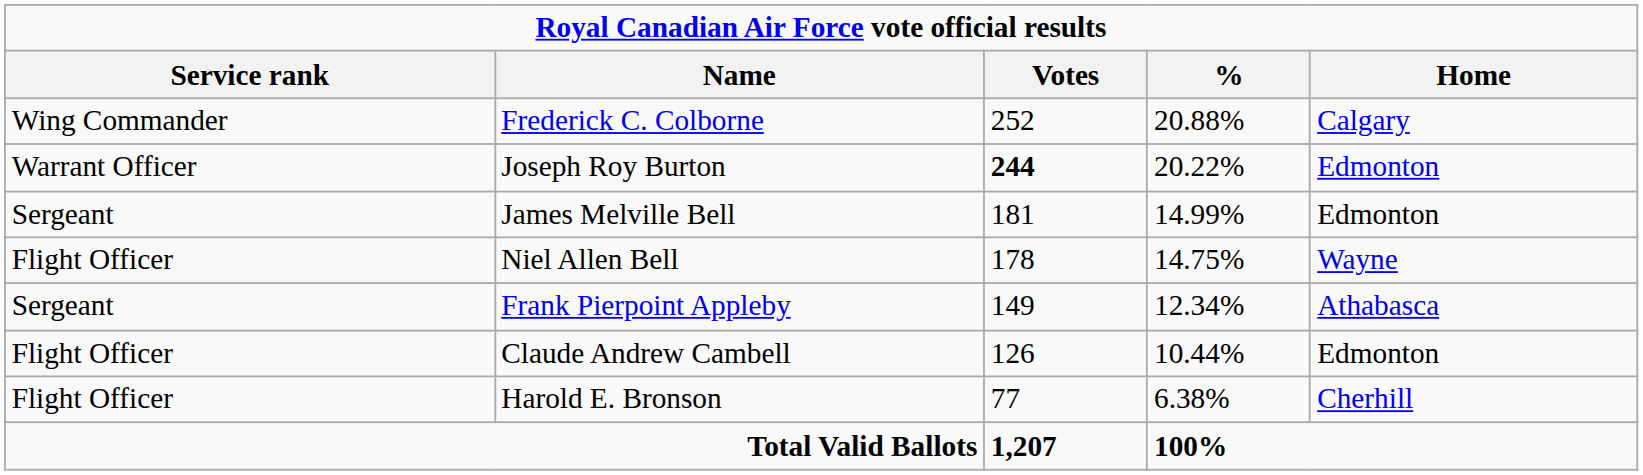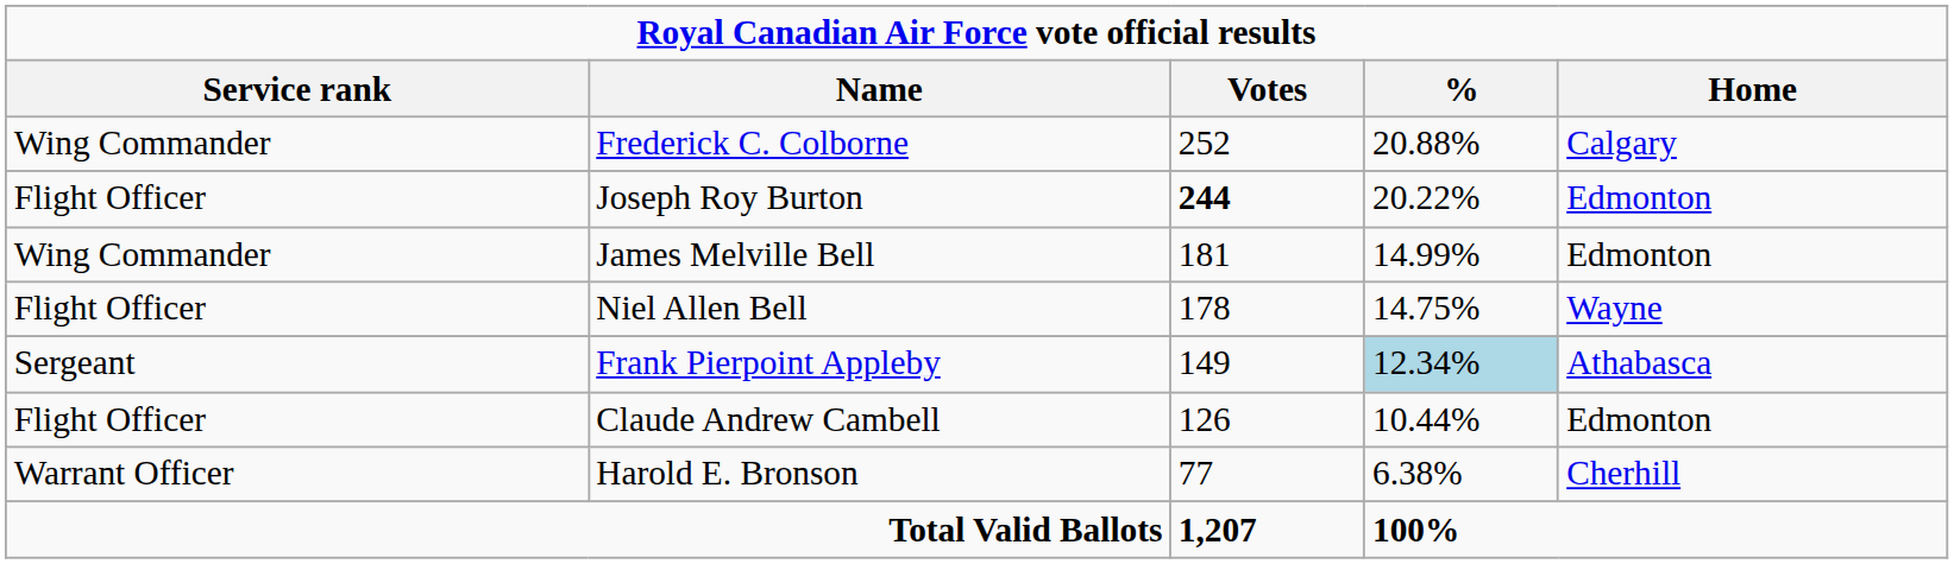Joseph Roy Burton | Service rank: Warrant Officer -> Flight Officer
James Melville Bell | Service rank: Sergeant -> Wing Commander
Frank Pierpoint Appleby | %: no background -> lightblue background
Harold E. Bronson | Service rank: Flight Officer -> Warrant Officer
